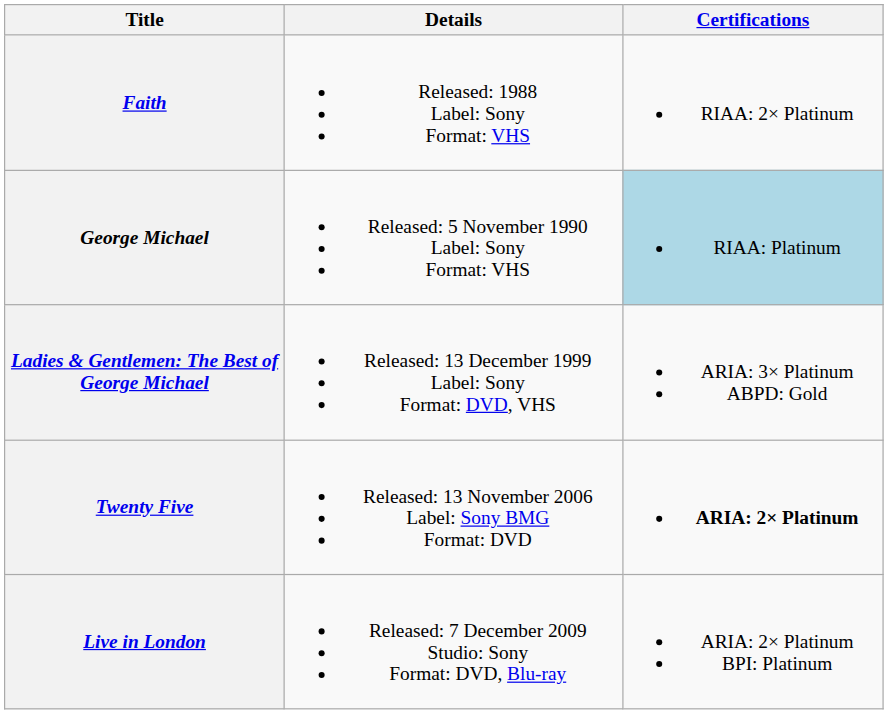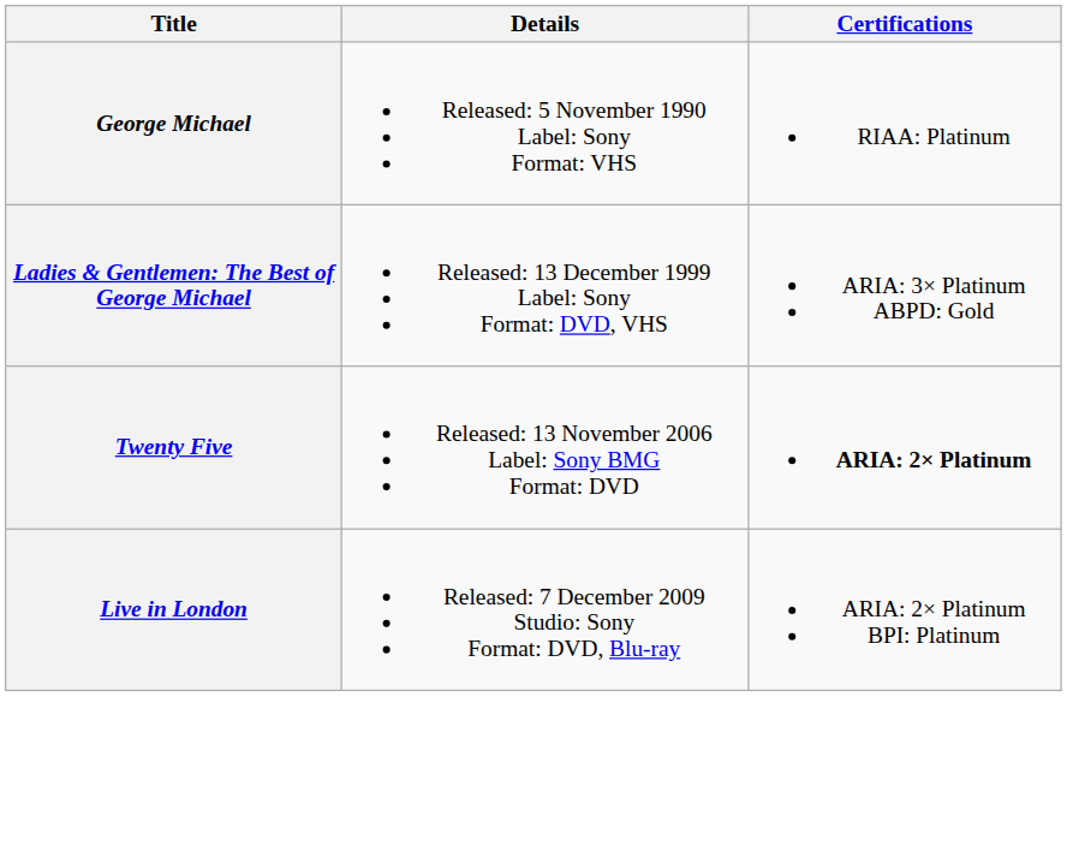- row: Faith | Released: 1988 Label: Sony Format: VHS | RIAA: 2× Platinum
George Michael | Certifications: lightblue background -> no background
